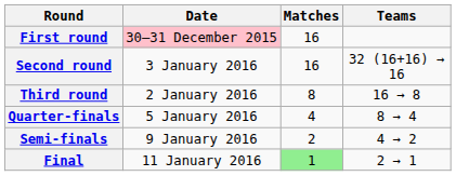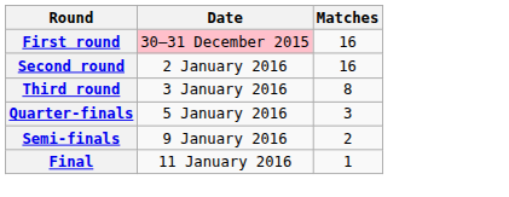- column: Teams | 32 (16+16) → 16 | 16 → 8 | 8 → 4 | 4 → 2 | 2 → 1
Second round | Date: 3 January 2016 -> 2 January 2016
Third round | Date: 2 January 2016 -> 3 January 2016
Quarter-finals | Matches: 4 -> 3
Final | Matches: lightgreen background -> no background
